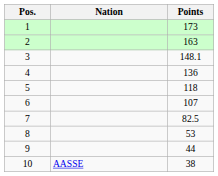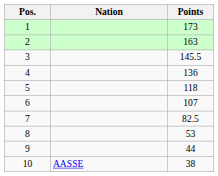3 | Points: 148.1 -> 145.5
